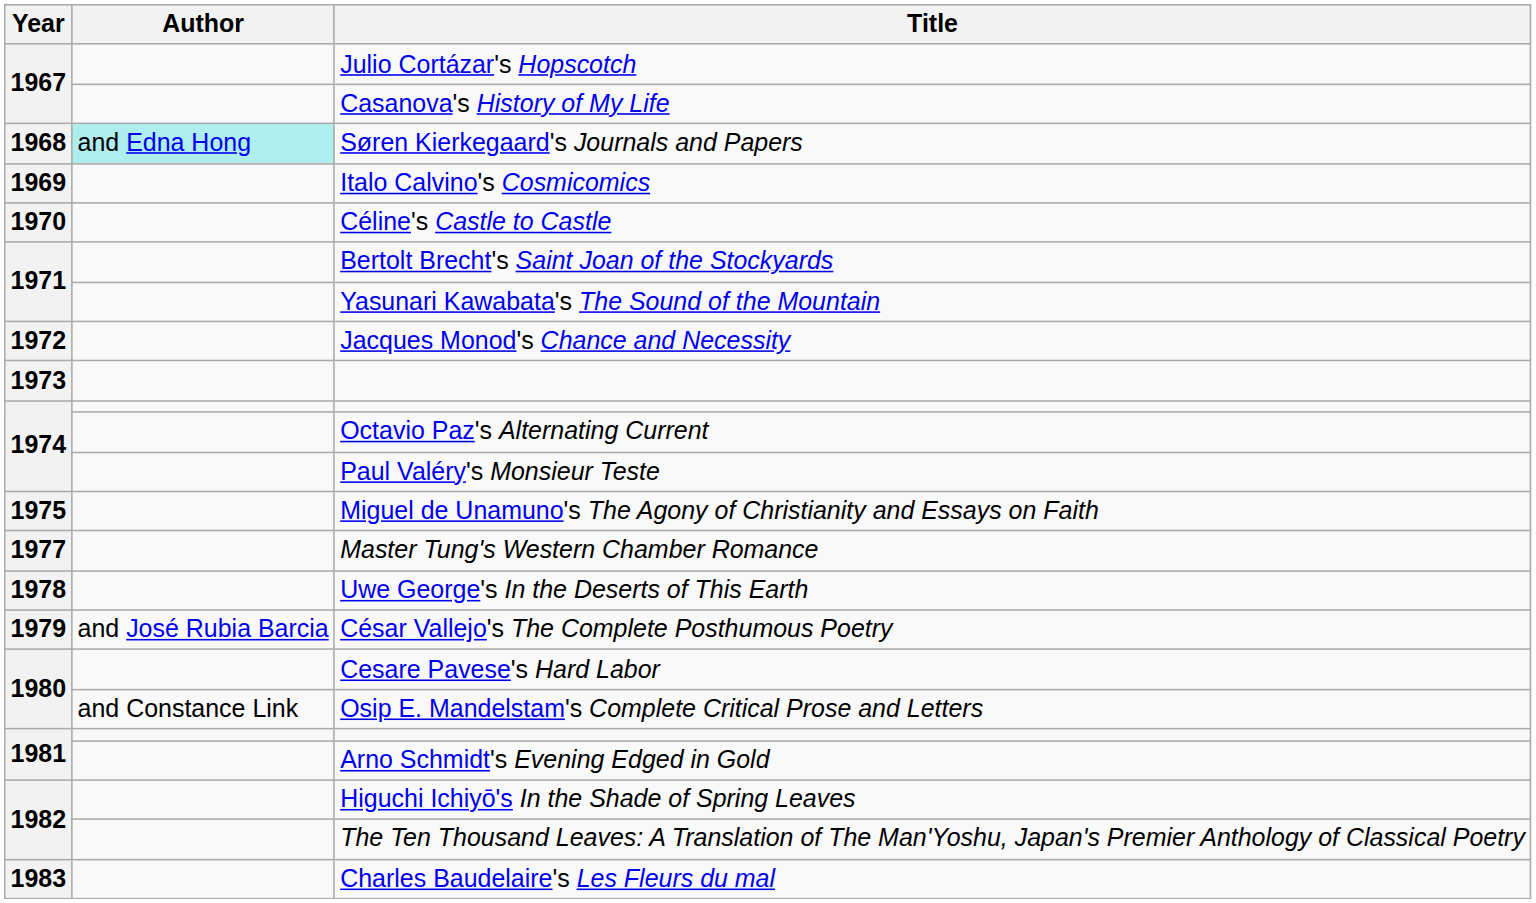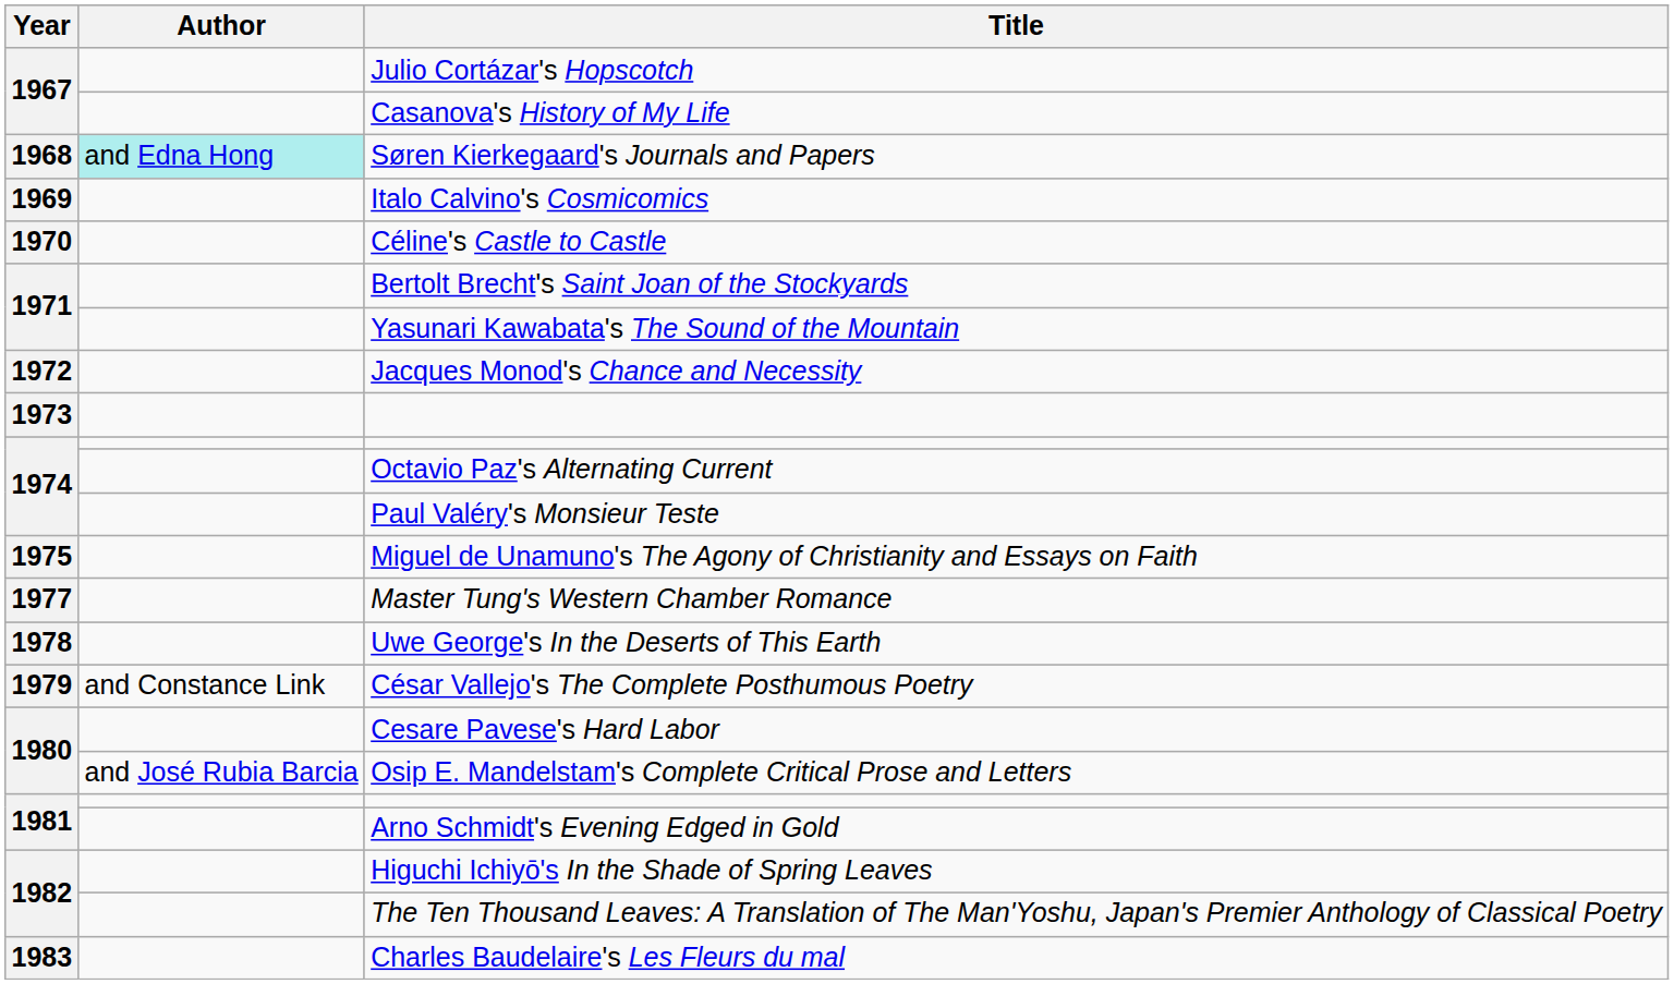César Vallejo's The Complete Posthumous Poetry | Author: and José Rubia Barcia -> and Constance Link
Osip E. Mandelstam's Complete Critical Prose and Letters | Author: and Constance Link -> and José Rubia Barcia
